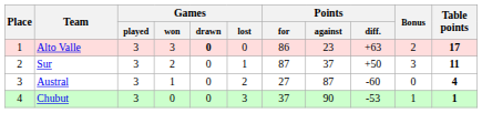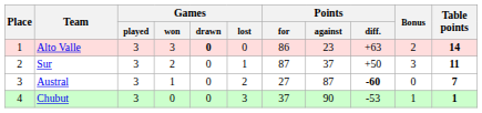Alto Valle | Table points: 17 -> 14
Austral | Points / diff.: normal -> bold
Austral | Table points: 4 -> 7
